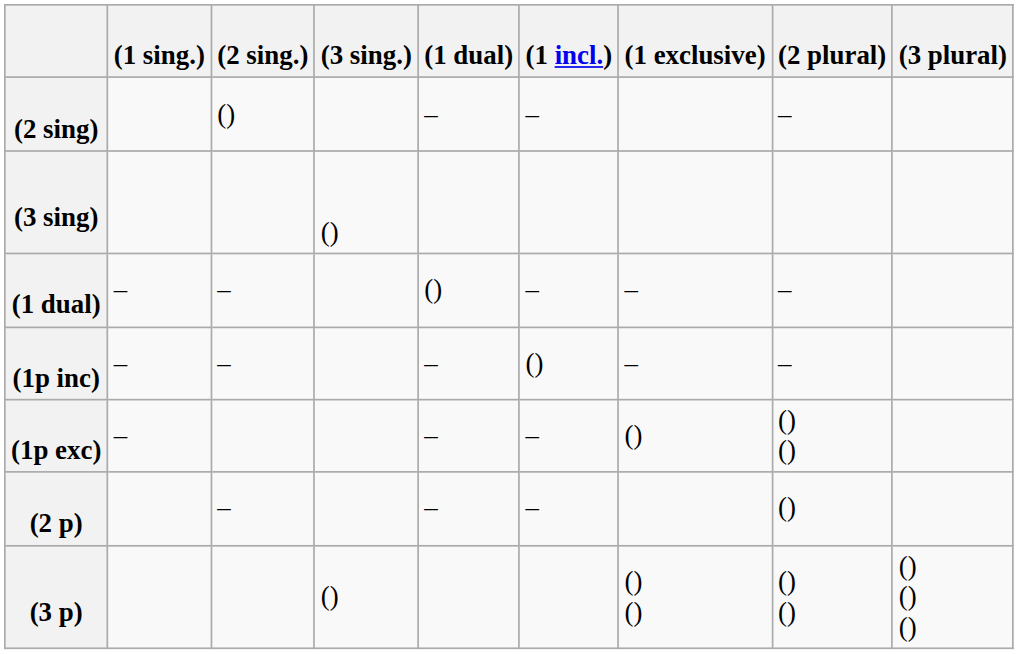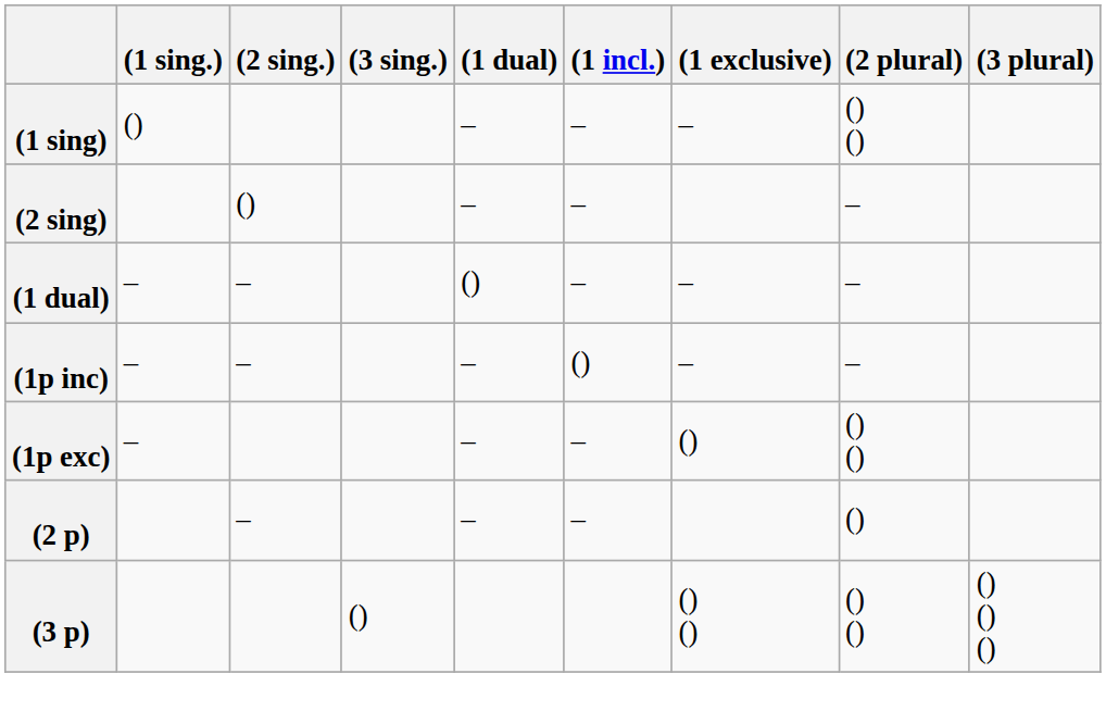+ row: (1 sing) | () | – | – | – | () ()
- row: (3 sing) | ()
